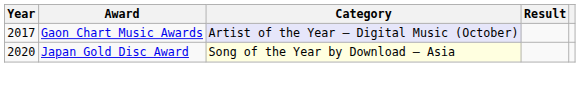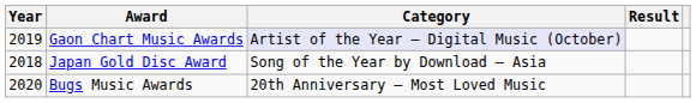Gaon Chart Music Awards | Year: 2017 -> 2019
Japan Gold Disc Award | Year: 2020 -> 2018
Japan Gold Disc Award | Category: lightyellow background -> no background
+ row: 2020 | Bugs Music Awards | 20th Anniversary – Most Loved Music
